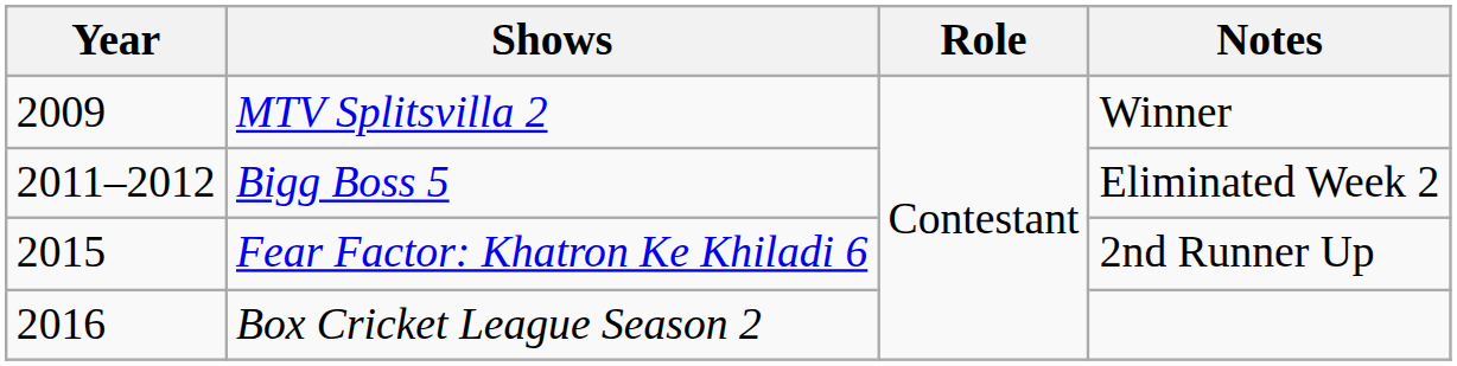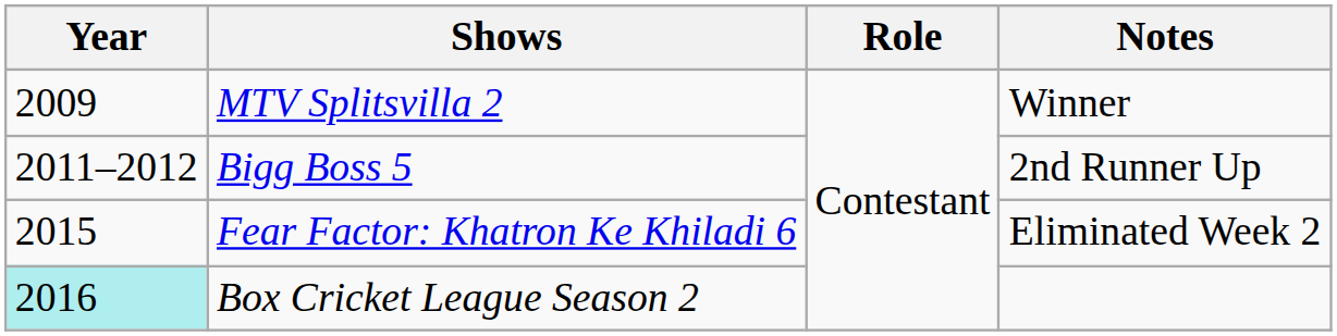Bigg Boss 5 | Notes: Eliminated Week 2 -> 2nd Runner Up
Fear Factor: Khatron Ke Khiladi 6 | Notes: 2nd Runner Up -> Eliminated Week 2
Box Cricket League Season 2 | Year: no background -> paleturquoise background
